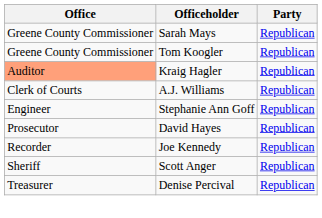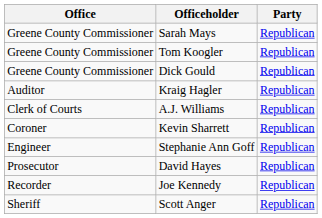+ row: Greene County Commissioner | Dick Gould | Republican
Kraig Hagler | Office: lightsalmon background -> no background
+ row: Coroner | Kevin Sharrett | Republican
- row: Treasurer | Denise Percival | Republican
